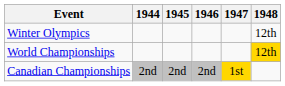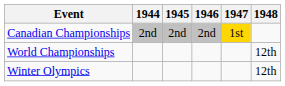rows swapped: Winter Olympics <-> Canadian Championships
World Championships | 1948: gold background -> no background
